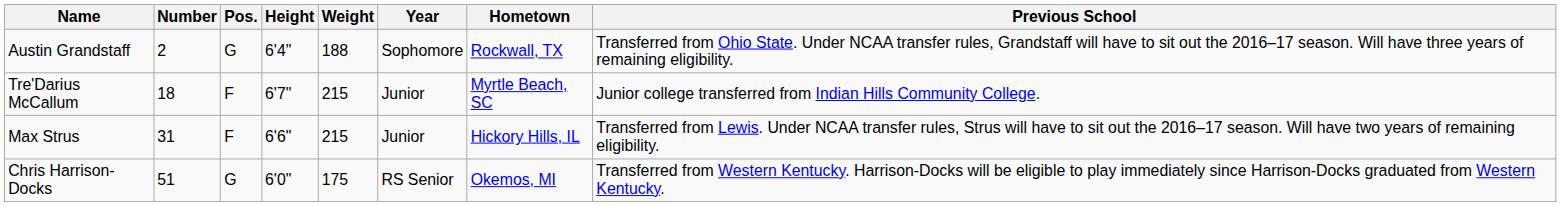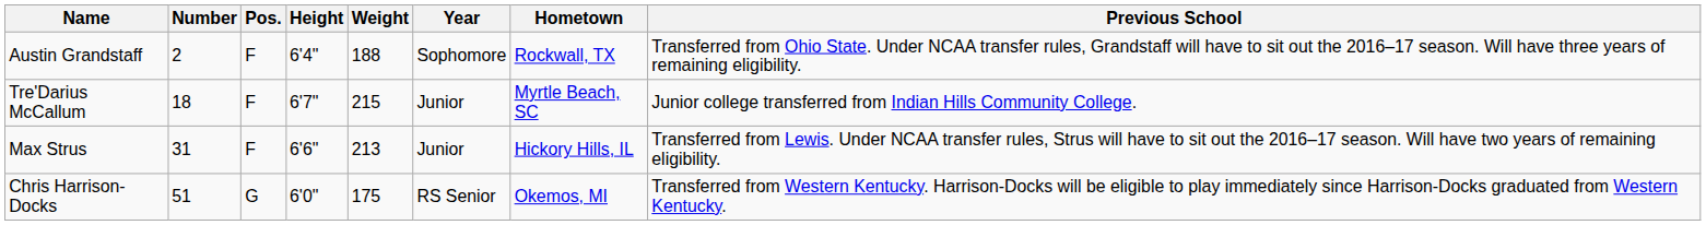Austin Grandstaff | Pos.: G -> F
Max Strus | Weight: 215 -> 213
